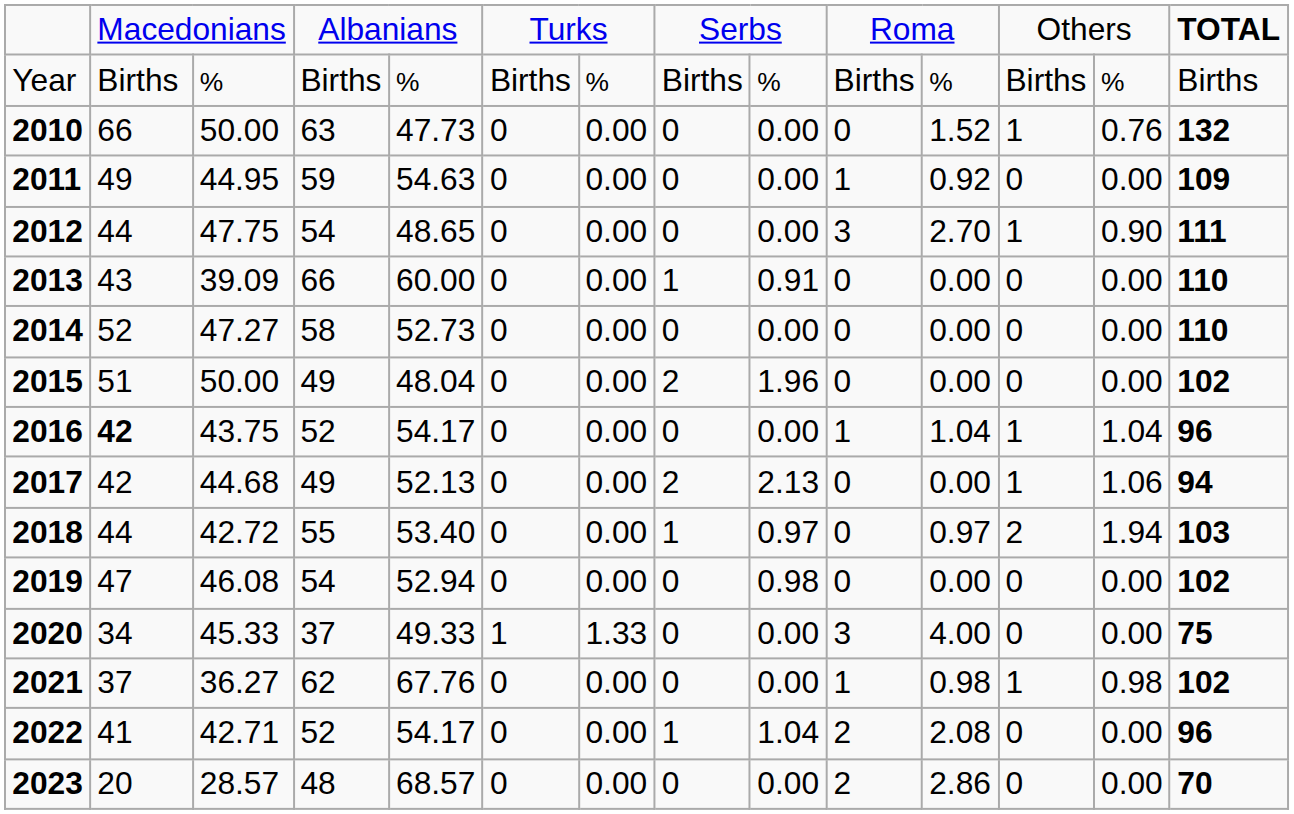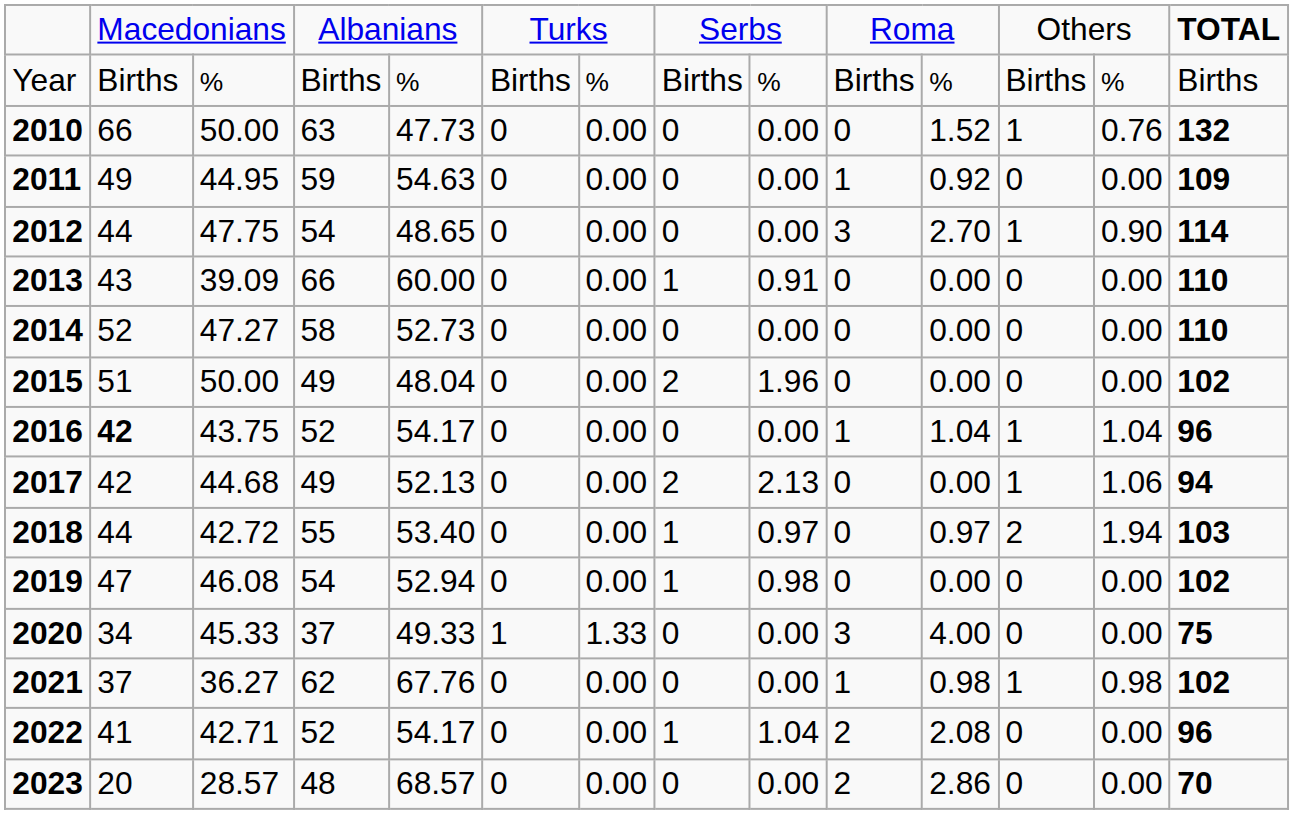2012 | column 14: 111 -> 114
2019 | column 8: 0 -> 1
